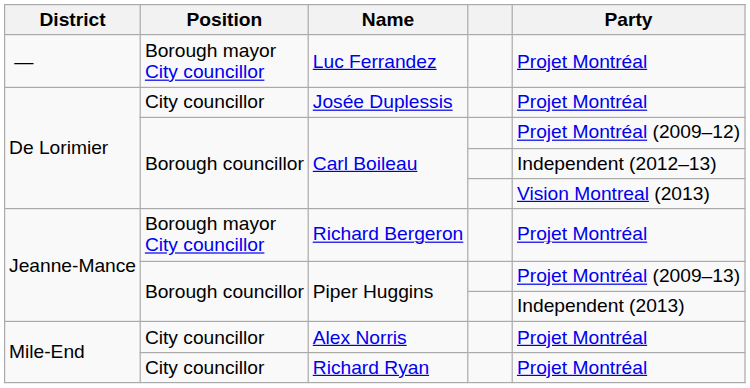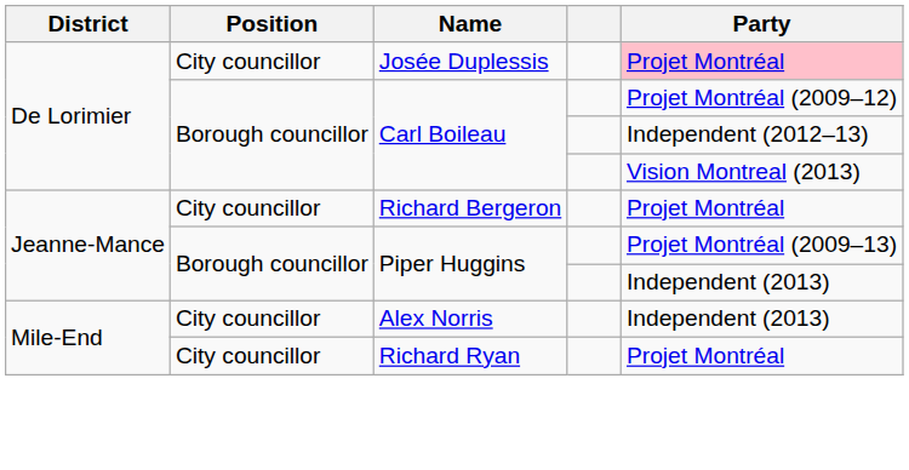- row: — | Borough mayor City councillor | Luc Ferrandez | Projet Montréal
Josée Duplessis | Party: no background -> pink background
Richard Bergeron | Position: Borough mayor City councillor -> City councillor
Alex Norris | Party: Projet Montréal -> Independent (2013)
